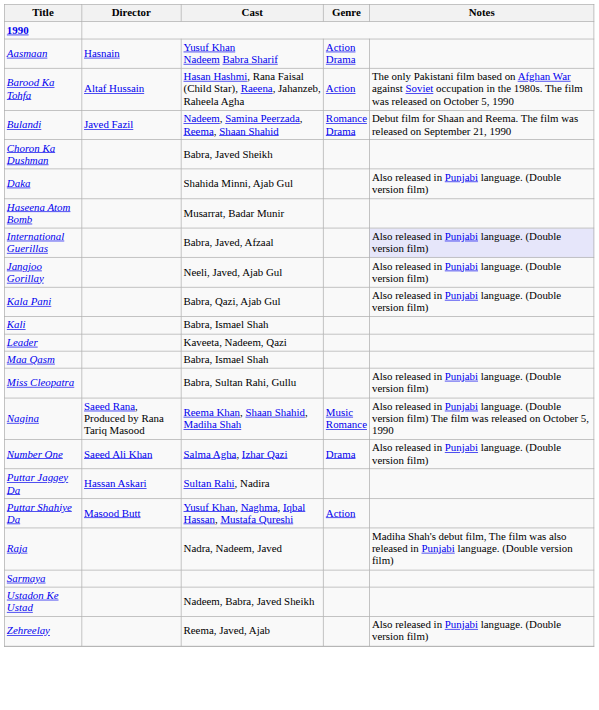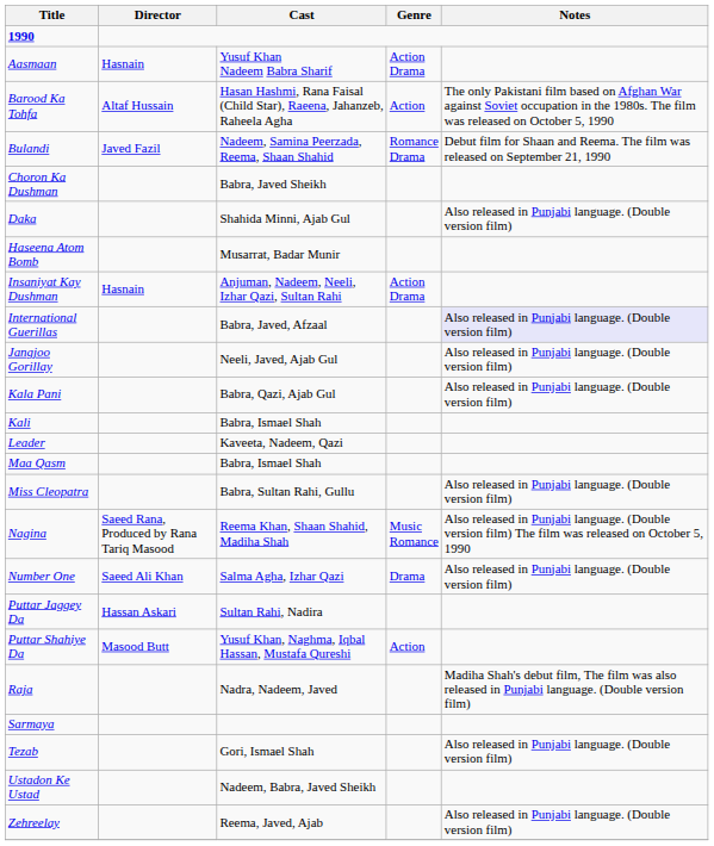+ row: Insaniyat Kay Dushman | Hasnain | Anjuman, Nadeem, Neeli, Izhar Qazi, Sultan Rahi | Action Drama
+ row: Tezab | Gori, Ismael Shah | Also released in Punjabi language. (Double version film)
